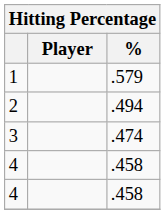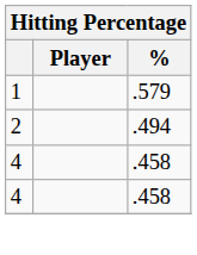- row: 3 | .474
